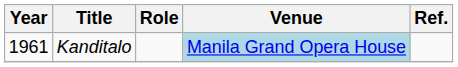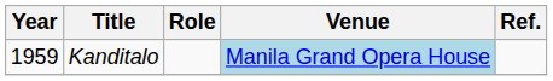Kanditalo | Year: 1961 -> 1959
